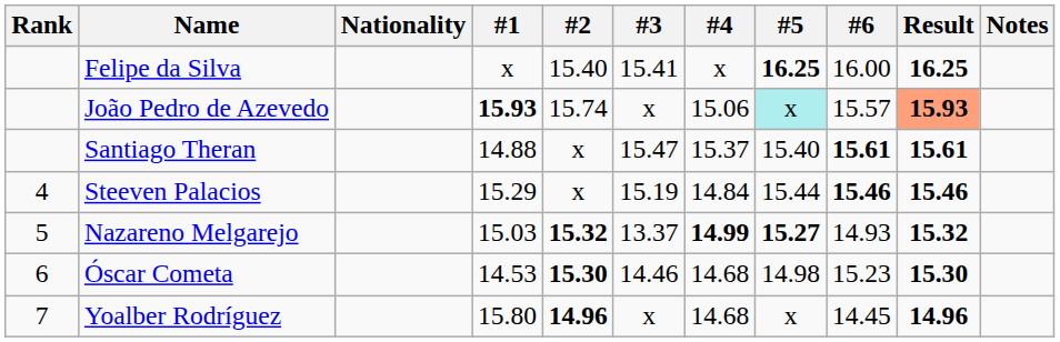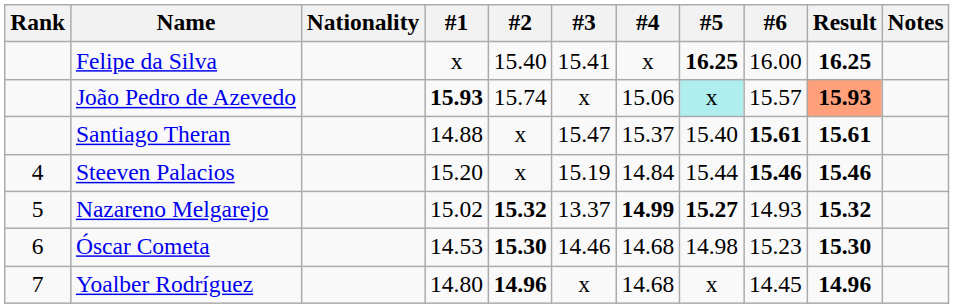Steeven Palacios | #1: 15.29 -> 15.20
Nazareno Melgarejo | #1: 15.03 -> 15.02
Yoalber Rodríguez | #1: 15.80 -> 14.80
